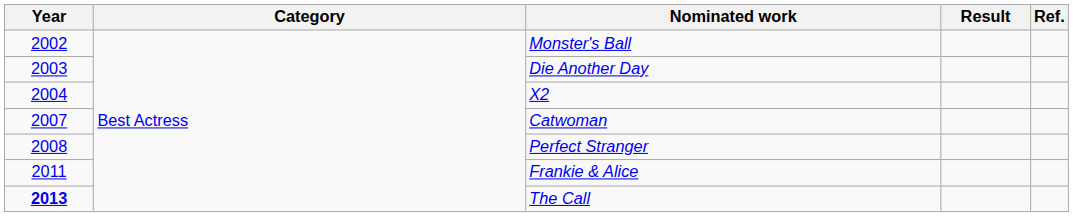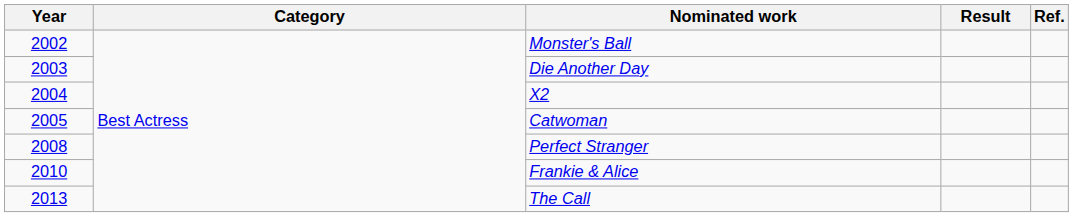Catwoman | Year: 2007 -> 2005
Frankie & Alice | Year: 2011 -> 2010
The Call | Year: bold -> normal
